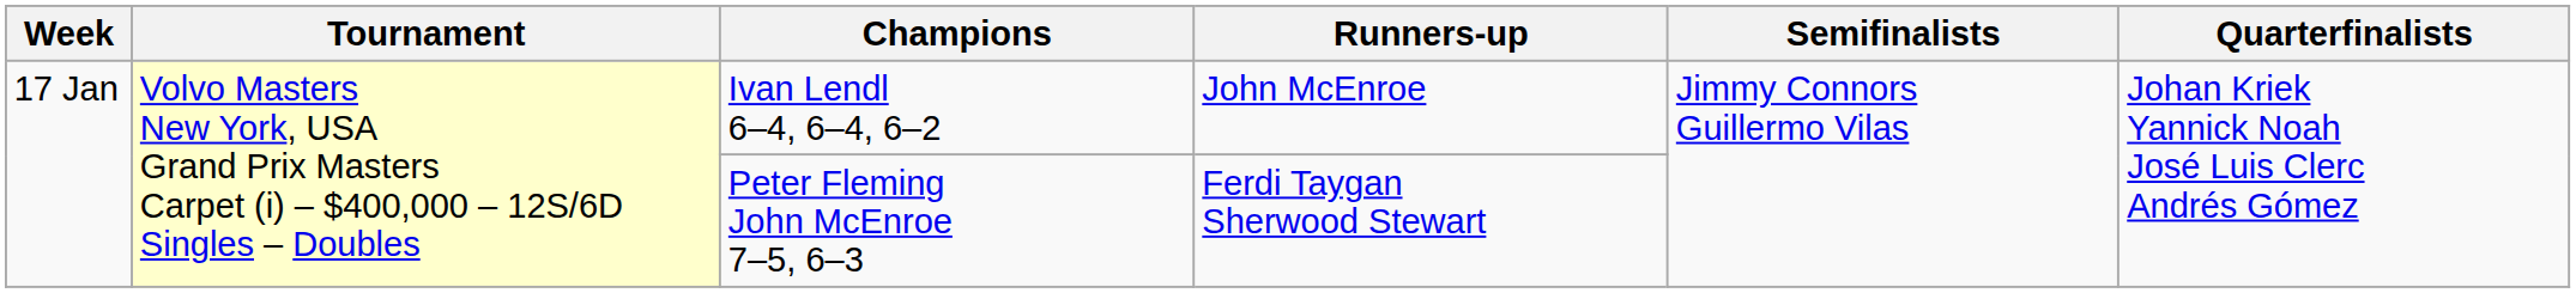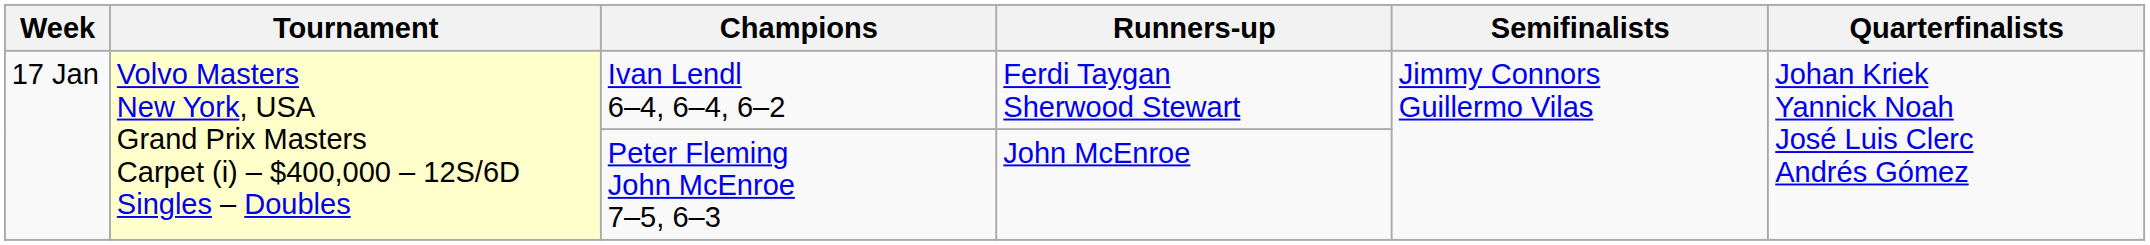Ivan Lendl 6–4, 6–4, 6–2 | Runners-up: John McEnroe -> Ferdi Taygan Sherwood Stewart
Peter Fleming John McEnroe 7–5, 6–3 | Runners-up: Ferdi Taygan Sherwood Stewart -> John McEnroe
